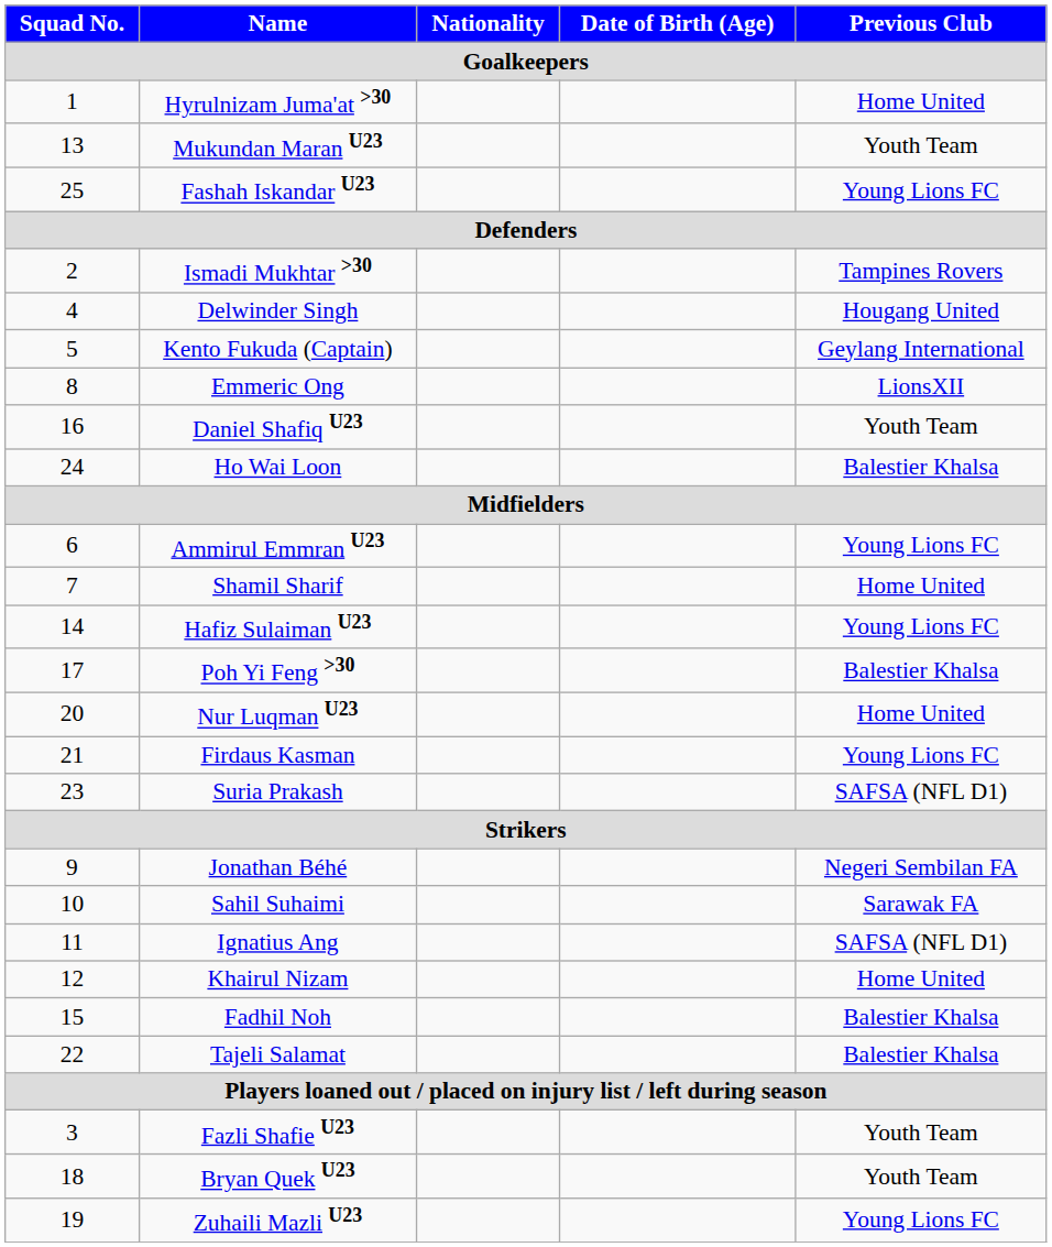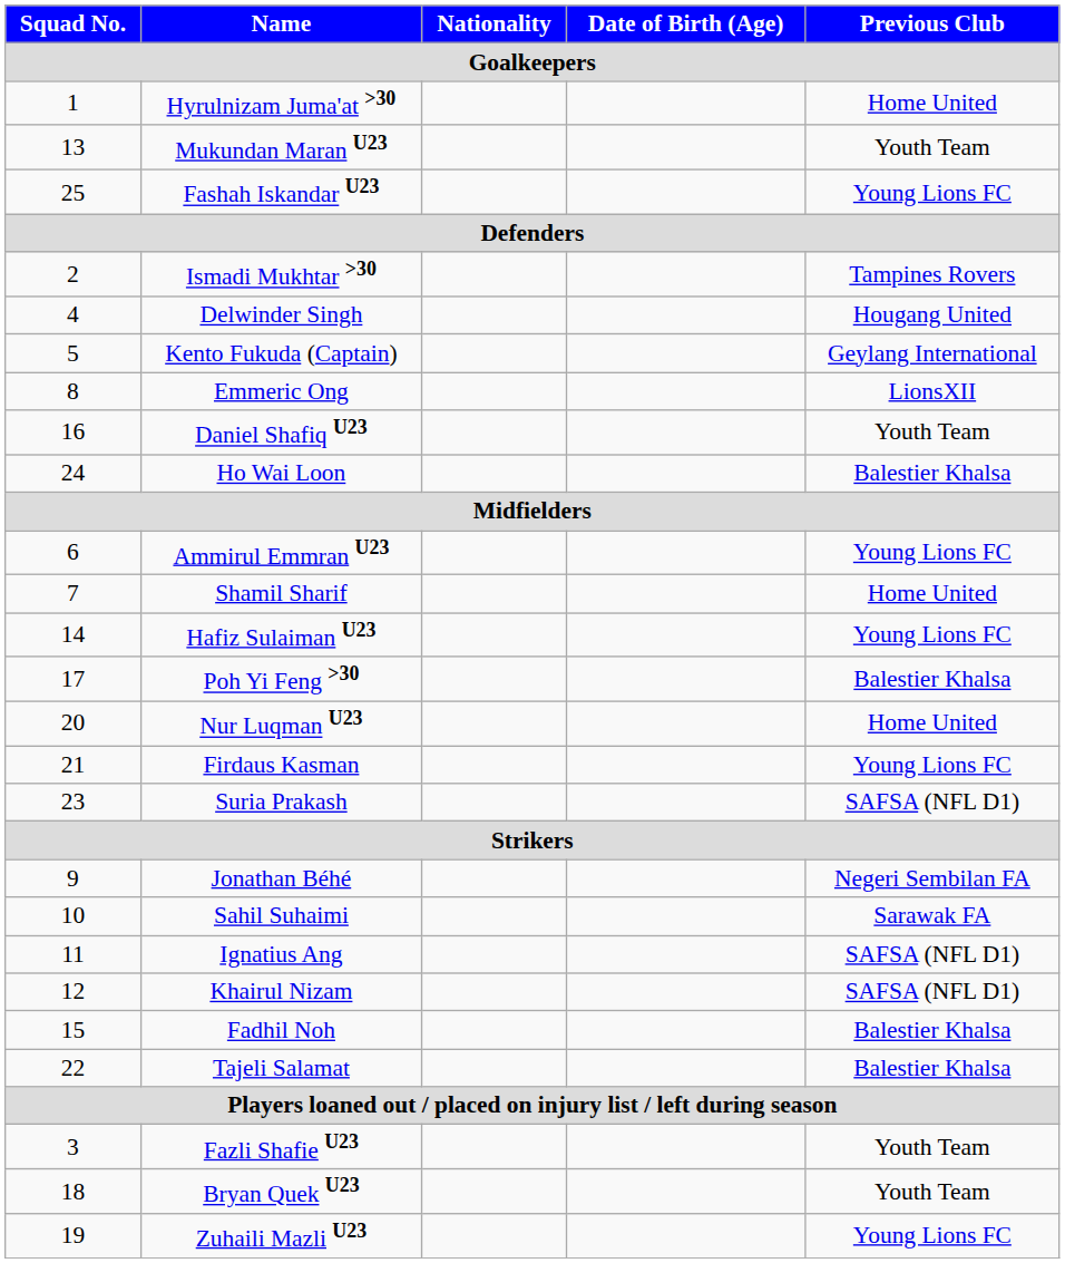Khairul Nizam | Previous Club / Goalkeepers: Home United -> SAFSA (NFL D1)
